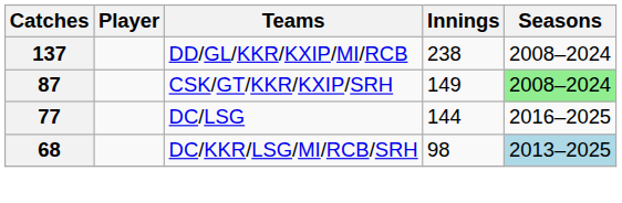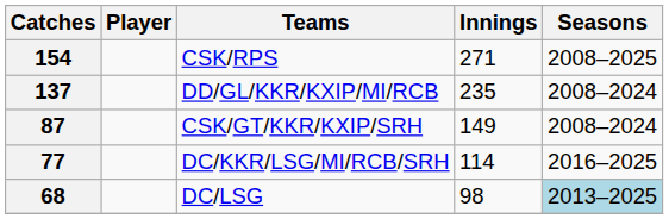+ row: 154 | CSK/RPS | 271 | 2008–2025
137 | Innings: 238 -> 235
87 | Seasons: lightgreen background -> no background
77 | Teams: DC/LSG -> DC/KKR/LSG/MI/RCB/SRH
77 | Innings: 144 -> 114
68 | Teams: DC/KKR/LSG/MI/RCB/SRH -> DC/LSG
